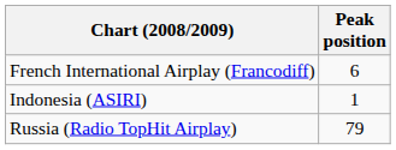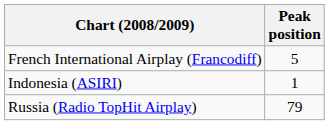French International Airplay (Francodiff) | Peak position: 6 -> 5
